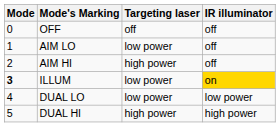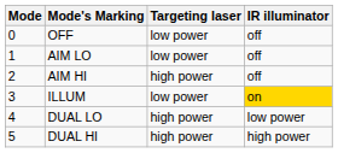OFF | Targeting laser: off -> low power
ILLUM | Mode: bold -> normal
DUAL LO | Targeting laser: low power -> high power
